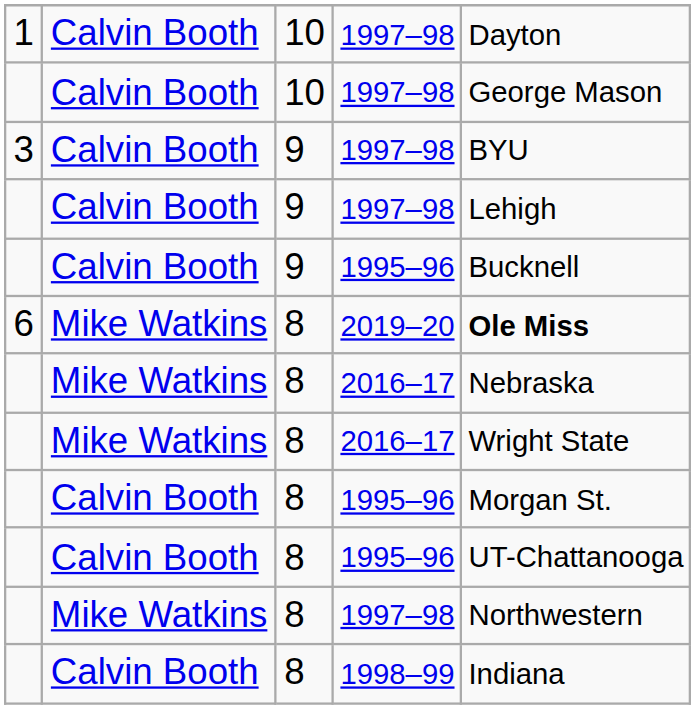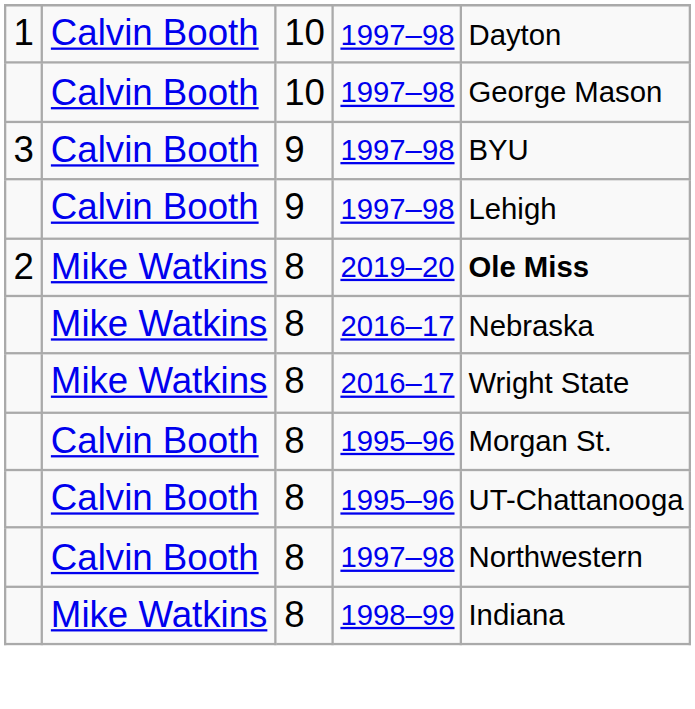- row: Calvin Booth | 9 | 1995–96 | Bucknell
2019–20 | column 1: 6 -> 2
8 / 1997–98 | column 2: Mike Watkins -> Calvin Booth
1998–99 | column 2: Calvin Booth -> Mike Watkins
